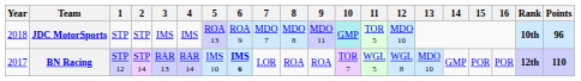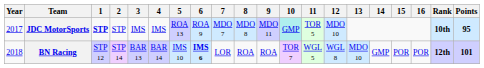JDC MotorSports | Year: 2018 -> 2017
JDC MotorSports | 1: normal -> bold
JDC MotorSports | Points: 96 -> 95
BN Racing | Year: 2017 -> 2018
BN Racing | Points: 110 -> 101
